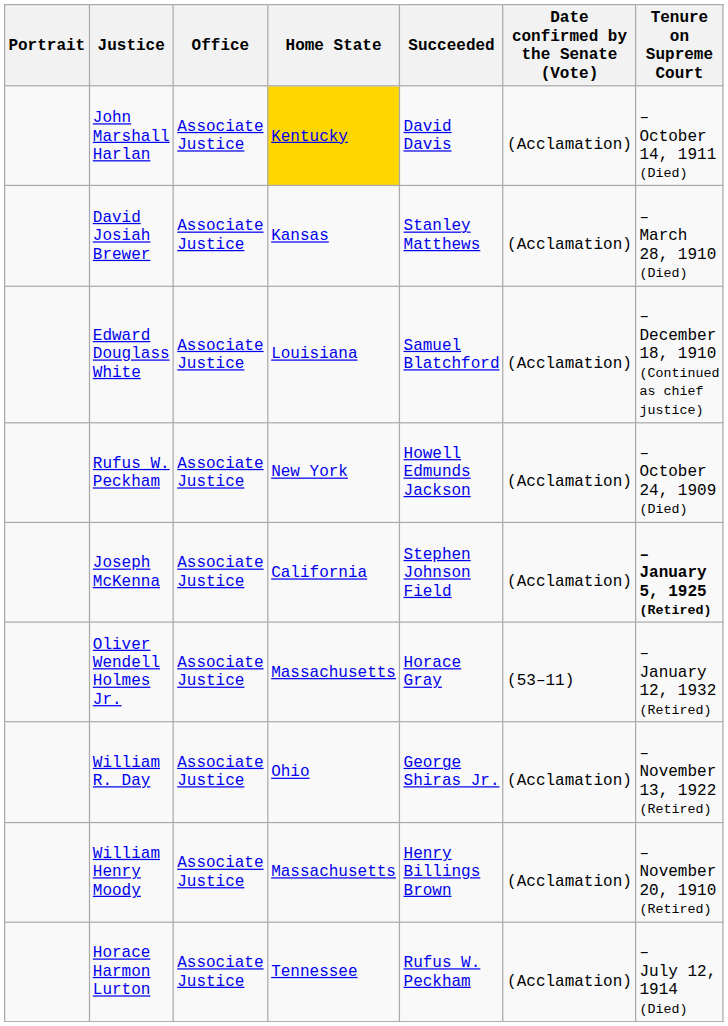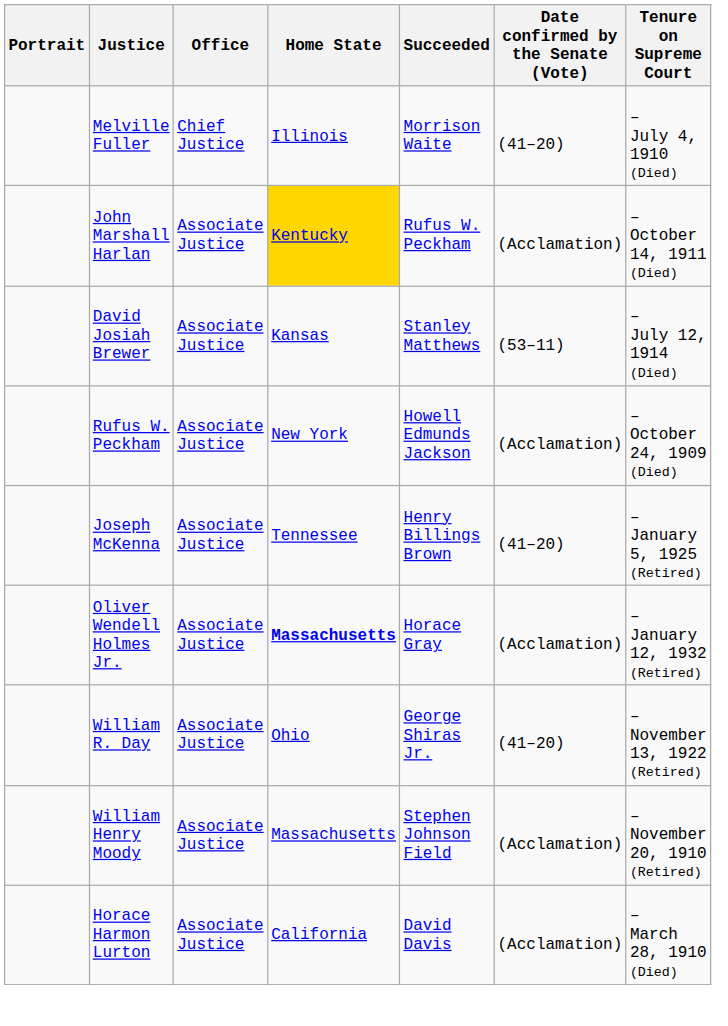+ row: Melville Fuller | Chief Justice | Illinois | Morrison Waite | (41–20) | – July 4, 1910 (Died)
John Marshall Harlan | Succeeded: David Davis -> Rufus W. Peckham
David Josiah Brewer | Date confirmed by the Senate (Vote): (Acclamation) -> (53–11)
David Josiah Brewer | Tenure on Supreme Court: – March 28, 1910 (Died) -> – July 12, 1914 (Died)
- row: Edward Douglass White | Associate Justice | Louisiana | Samuel Blatchford | (Acclamation) | – December 18, 1910 (Continued as chief justice)
Joseph McKenna | Home State: California -> Tennessee
Joseph McKenna | Succeeded: Stephen Johnson Field -> Henry Billings Brown
Joseph McKenna | Date confirmed by the Senate (Vote): (Acclamation) -> (41–20)
Joseph McKenna | Tenure on Supreme Court: bold -> normal
Oliver Wendell Holmes Jr. | Home State: normal -> bold
Oliver Wendell Holmes Jr. | Date confirmed by the Senate (Vote): (53–11) -> (Acclamation)
William R. Day | Date confirmed by the Senate (Vote): (Acclamation) -> (41–20)
William Henry Moody | Succeeded: Henry Billings Brown -> Stephen Johnson Field
Horace Harmon Lurton | Home State: Tennessee -> California
Horace Harmon Lurton | Succeeded: Rufus W. Peckham -> David Davis
Horace Harmon Lurton | Tenure on Supreme Court: – July 12, 1914 (Died) -> – March 28, 1910 (Died)
